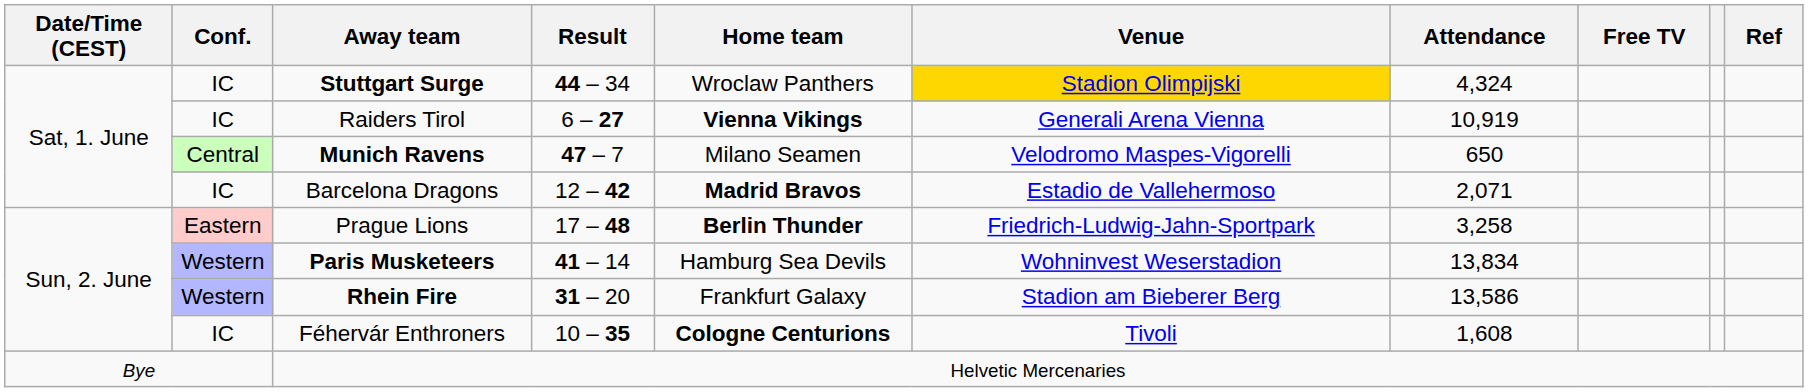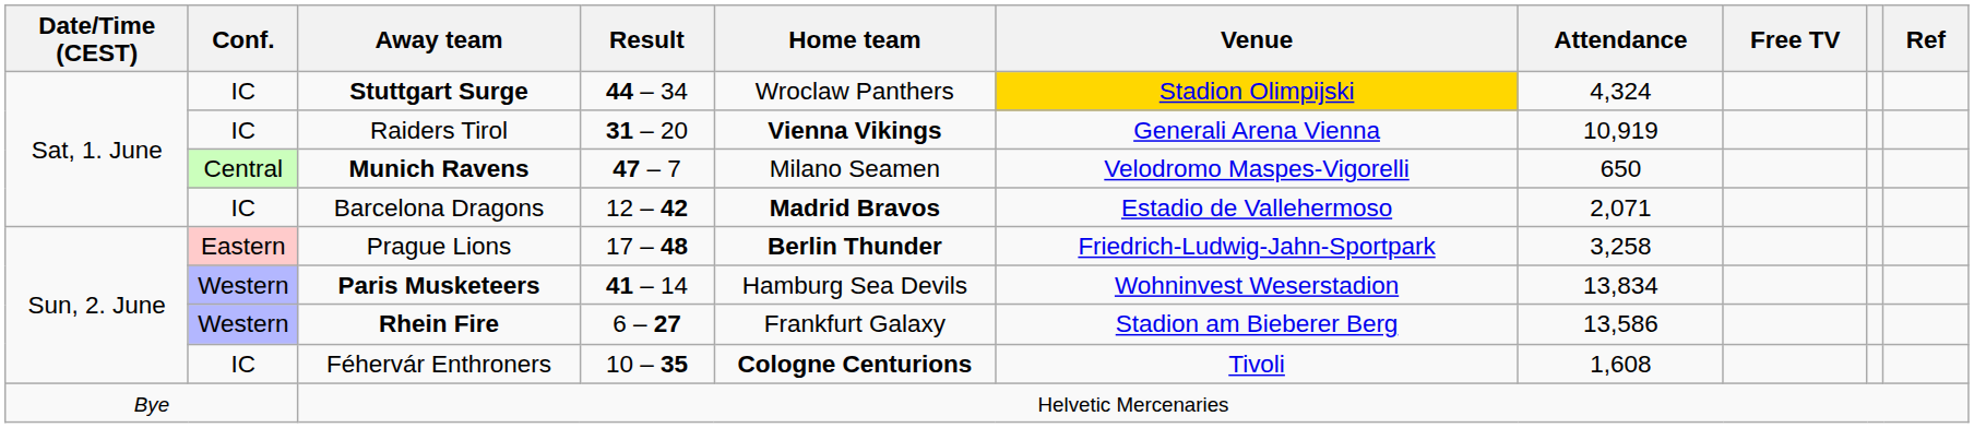Raiders Tirol | Result: 6 – 27 -> 31 – 20
Rhein Fire | Result: 31 – 20 -> 6 – 27
